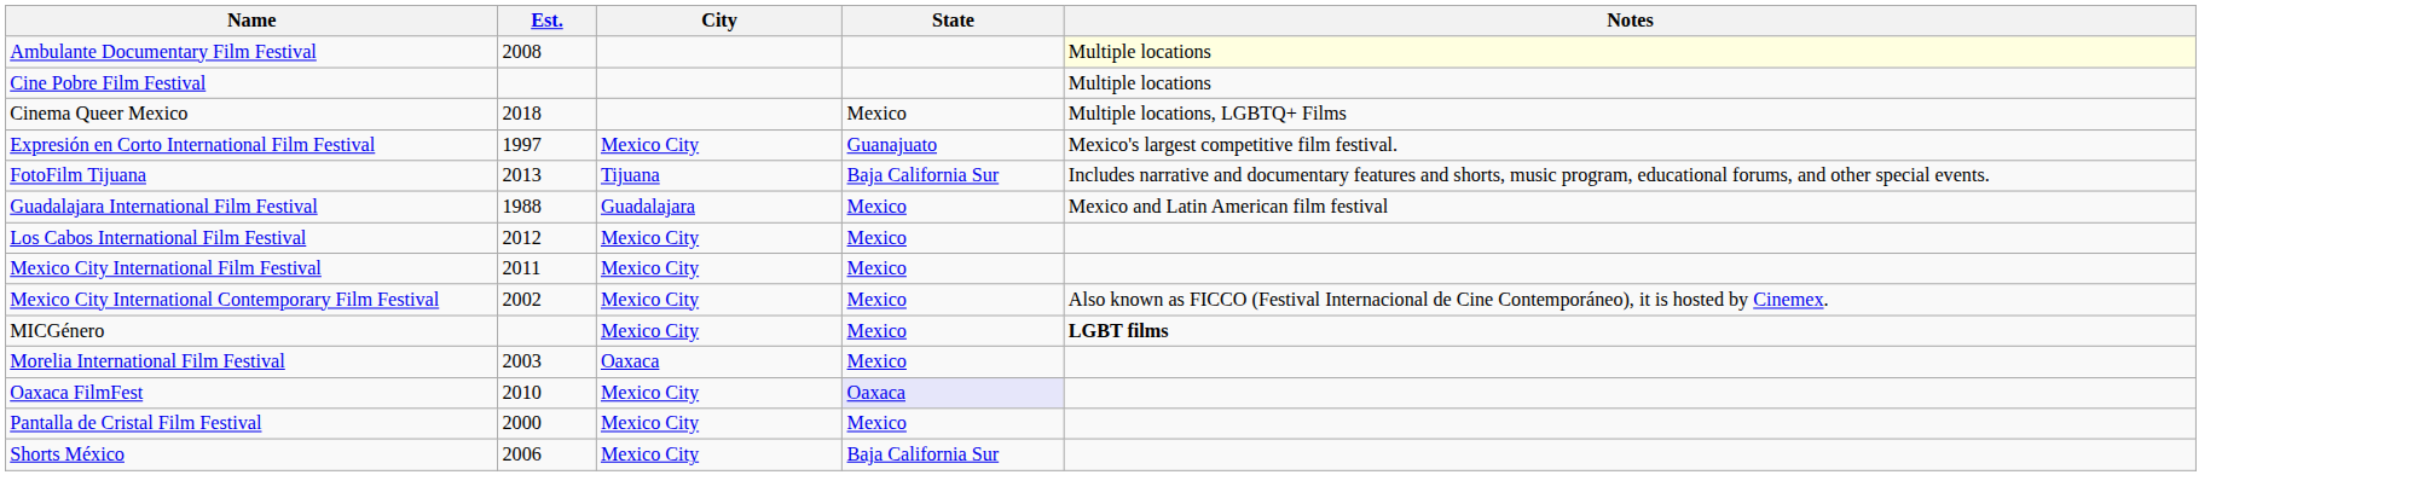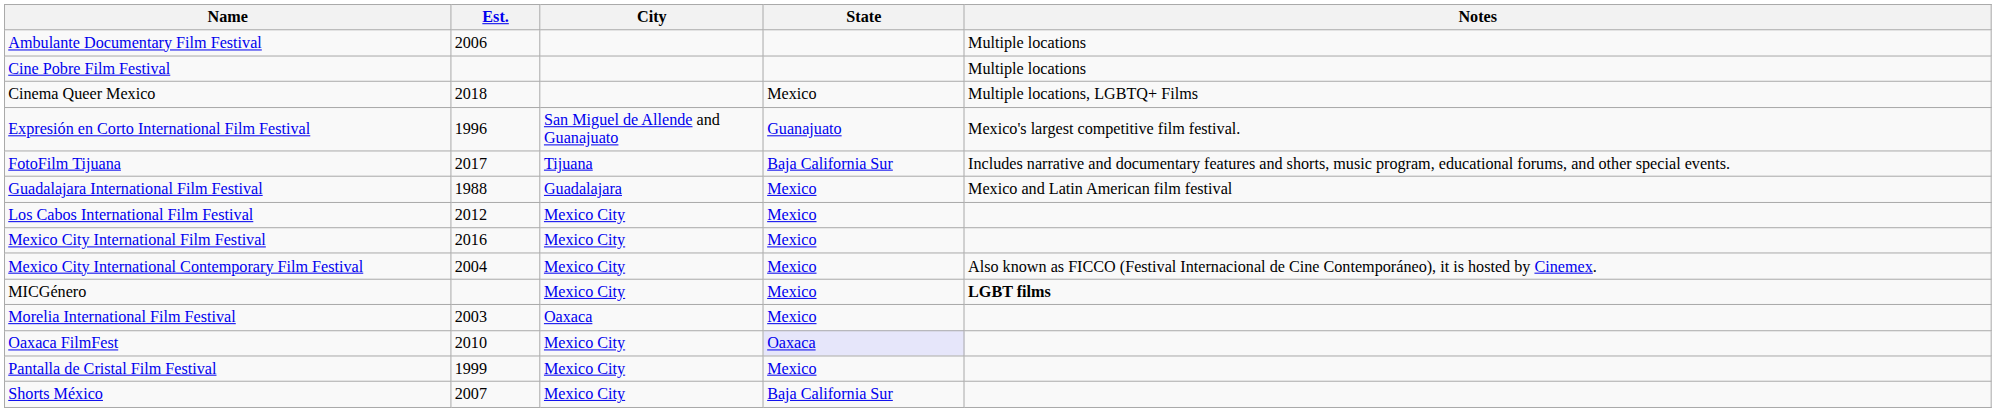Ambulante Documentary Film Festival | Est.: 2008 -> 2006
Ambulante Documentary Film Festival | Notes: lightyellow background -> no background
Expresión en Corto International Film Festival | Est.: 1997 -> 1996
Expresión en Corto International Film Festival | City: Mexico City -> San Miguel de Allende and Guanajuato
FotoFilm Tijuana | Est.: 2013 -> 2017
Mexico City International Film Festival | Est.: 2011 -> 2016
Mexico City International Contemporary Film Festival | Est.: 2002 -> 2004
Pantalla de Cristal Film Festival | Est.: 2000 -> 1999
Shorts México | Est.: 2006 -> 2007
